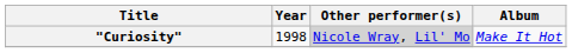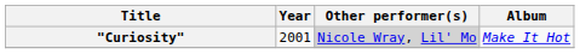"Curiosity" | Year: 1998 -> 2001
